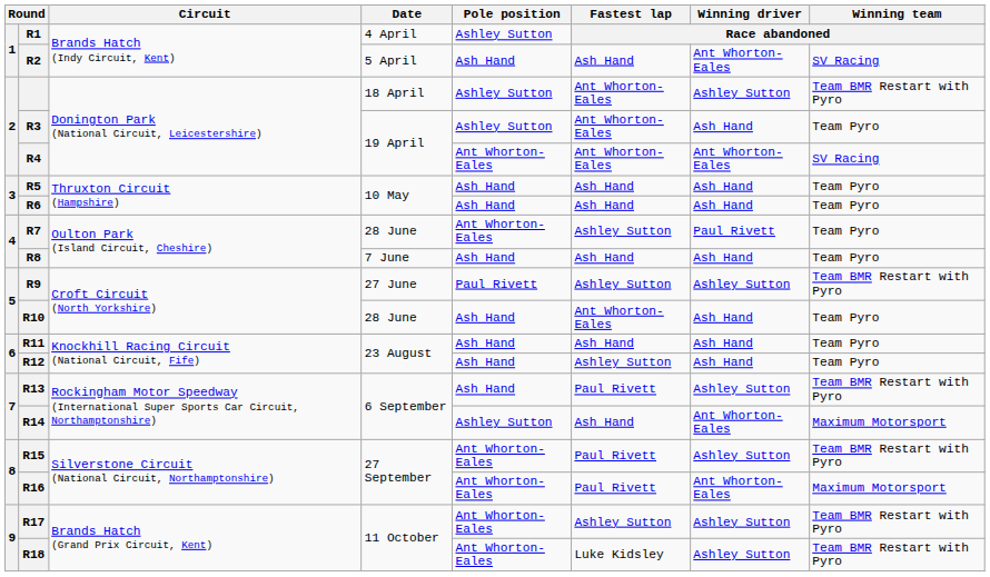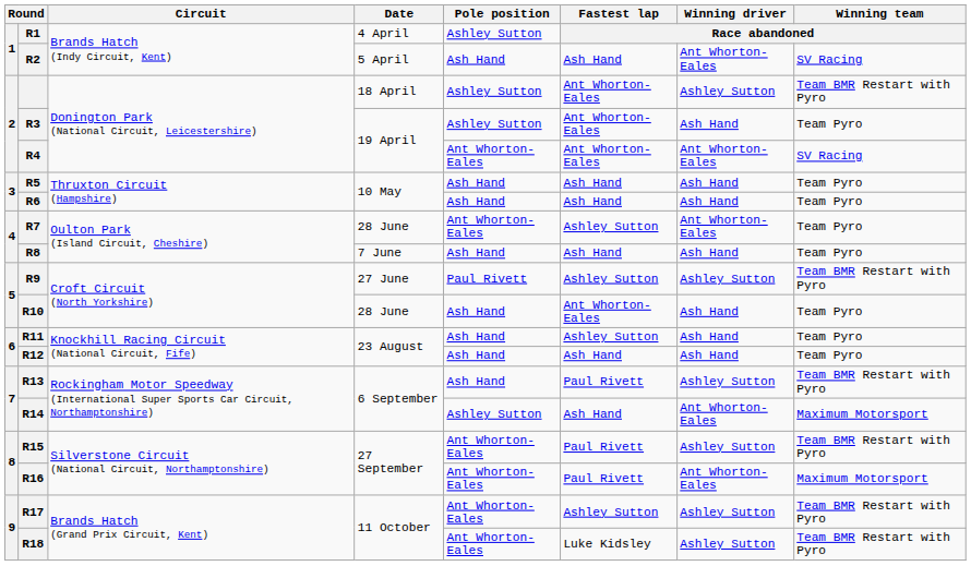R7 | Winning driver: Paul Rivett -> Ant Whorton-Eales
R11 | Fastest lap: Ash Hand -> Ashley Sutton
R12 | Fastest lap: Ashley Sutton -> Ash Hand
